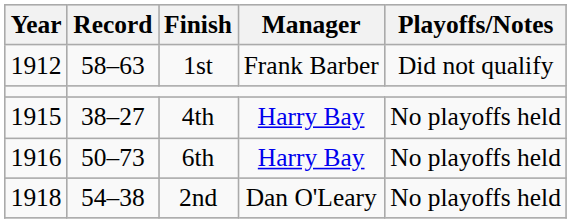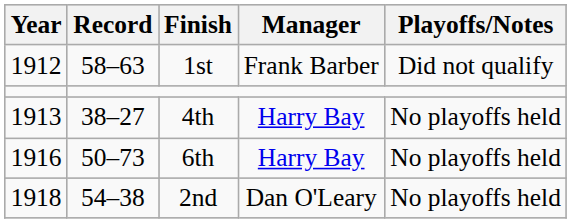4th | Year: 1915 -> 1913
